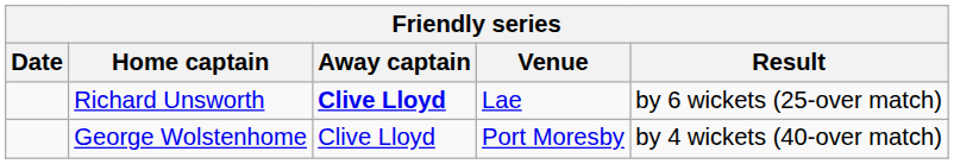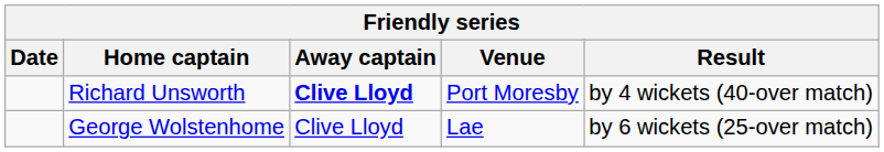Richard Unsworth | Venue: Lae -> Port Moresby
Richard Unsworth | Result: by 6 wickets (25-over match) -> by 4 wickets (40-over match)
George Wolstenhome | Venue: Port Moresby -> Lae
George Wolstenhome | Result: by 4 wickets (40-over match) -> by 6 wickets (25-over match)
